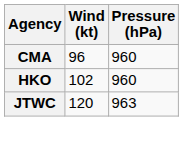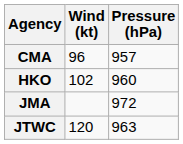CMA | Pressure (hPa): 960 -> 957
+ row: JMA | 972
